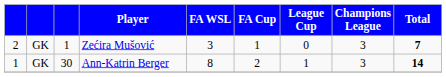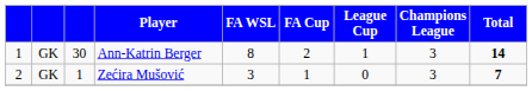rows swapped: Ann-Katrin Berger <-> Zećira Mušović
